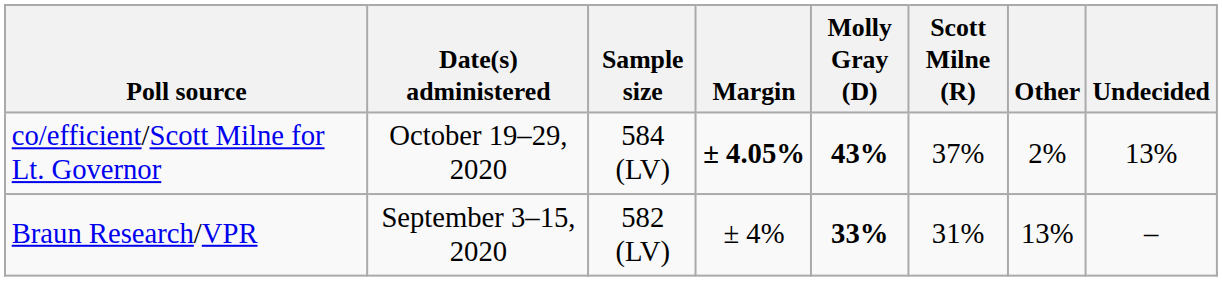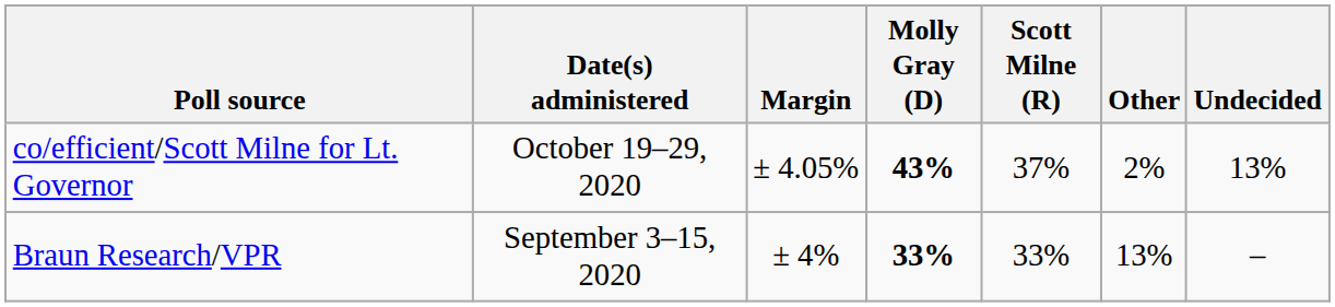- column: Sample size | 584 (LV) | 582 (LV)
co/efficient/Scott Milne for Lt. Governor | Margin: bold -> normal
Braun Research/VPR | Scott Milne (R): 31% -> 33%
